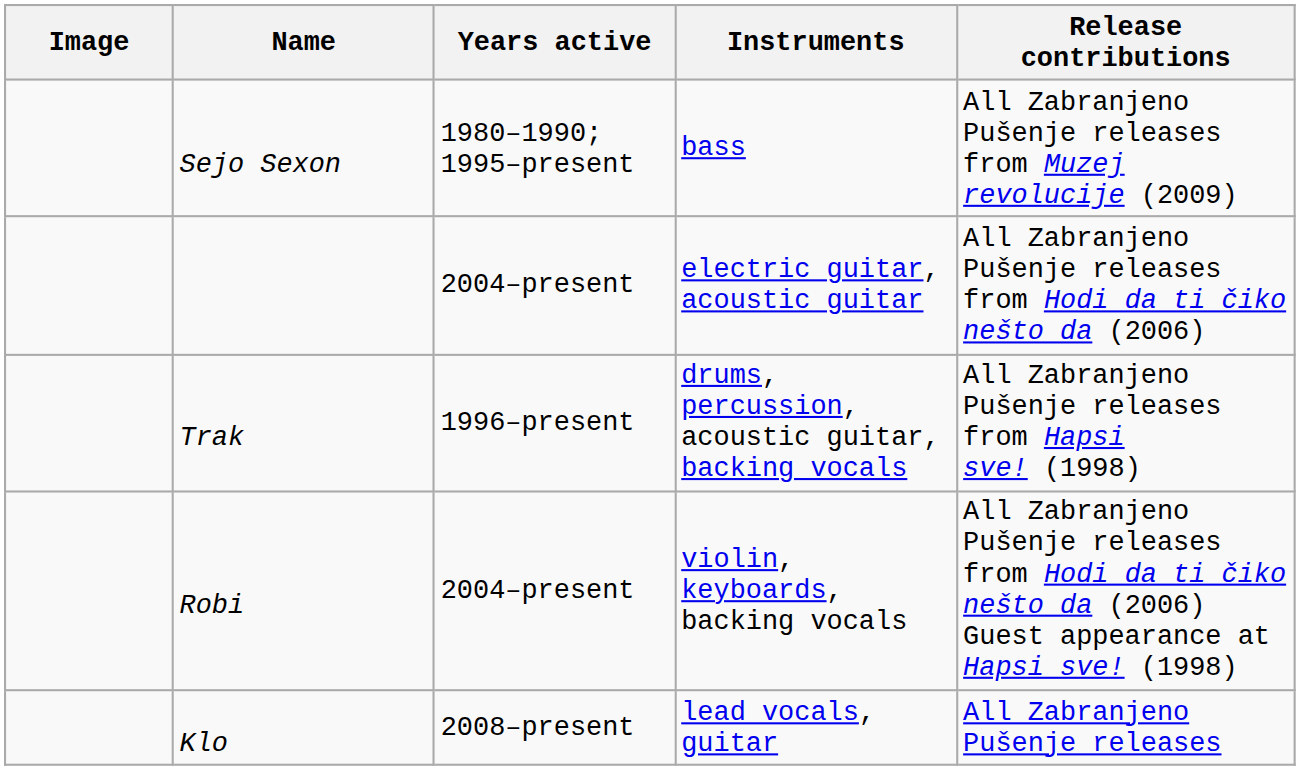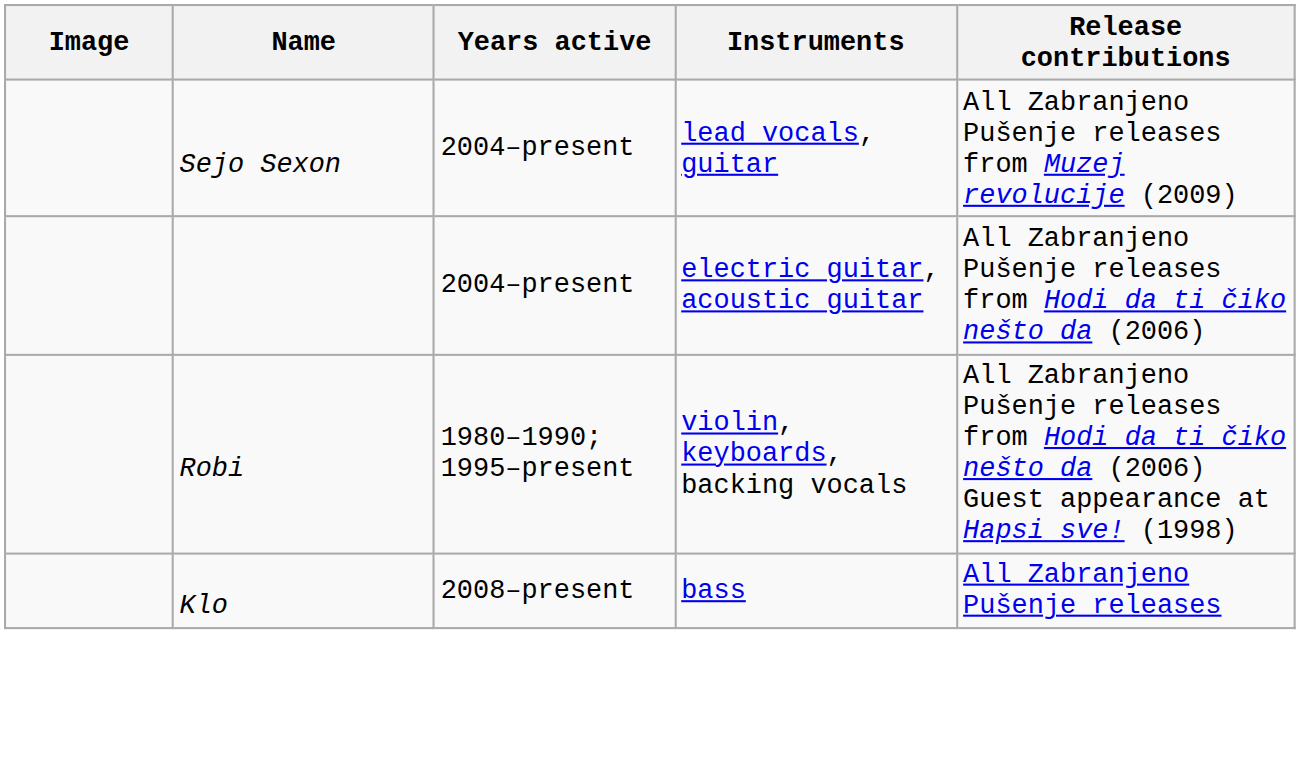Sejo Sexon | Years active: 1980–1990; 1995–present -> 2004–present
Sejo Sexon | Instruments: bass -> lead vocals, guitar
- row: Trak | 1996–present | drums, percussion, acoustic guitar, backing vocals | All Zabranjeno Pušenje releases from Hapsi sve! (1998)
Robi | Years active: 2004–present -> 1980–1990; 1995–present
Klo | Instruments: lead vocals, guitar -> bass
